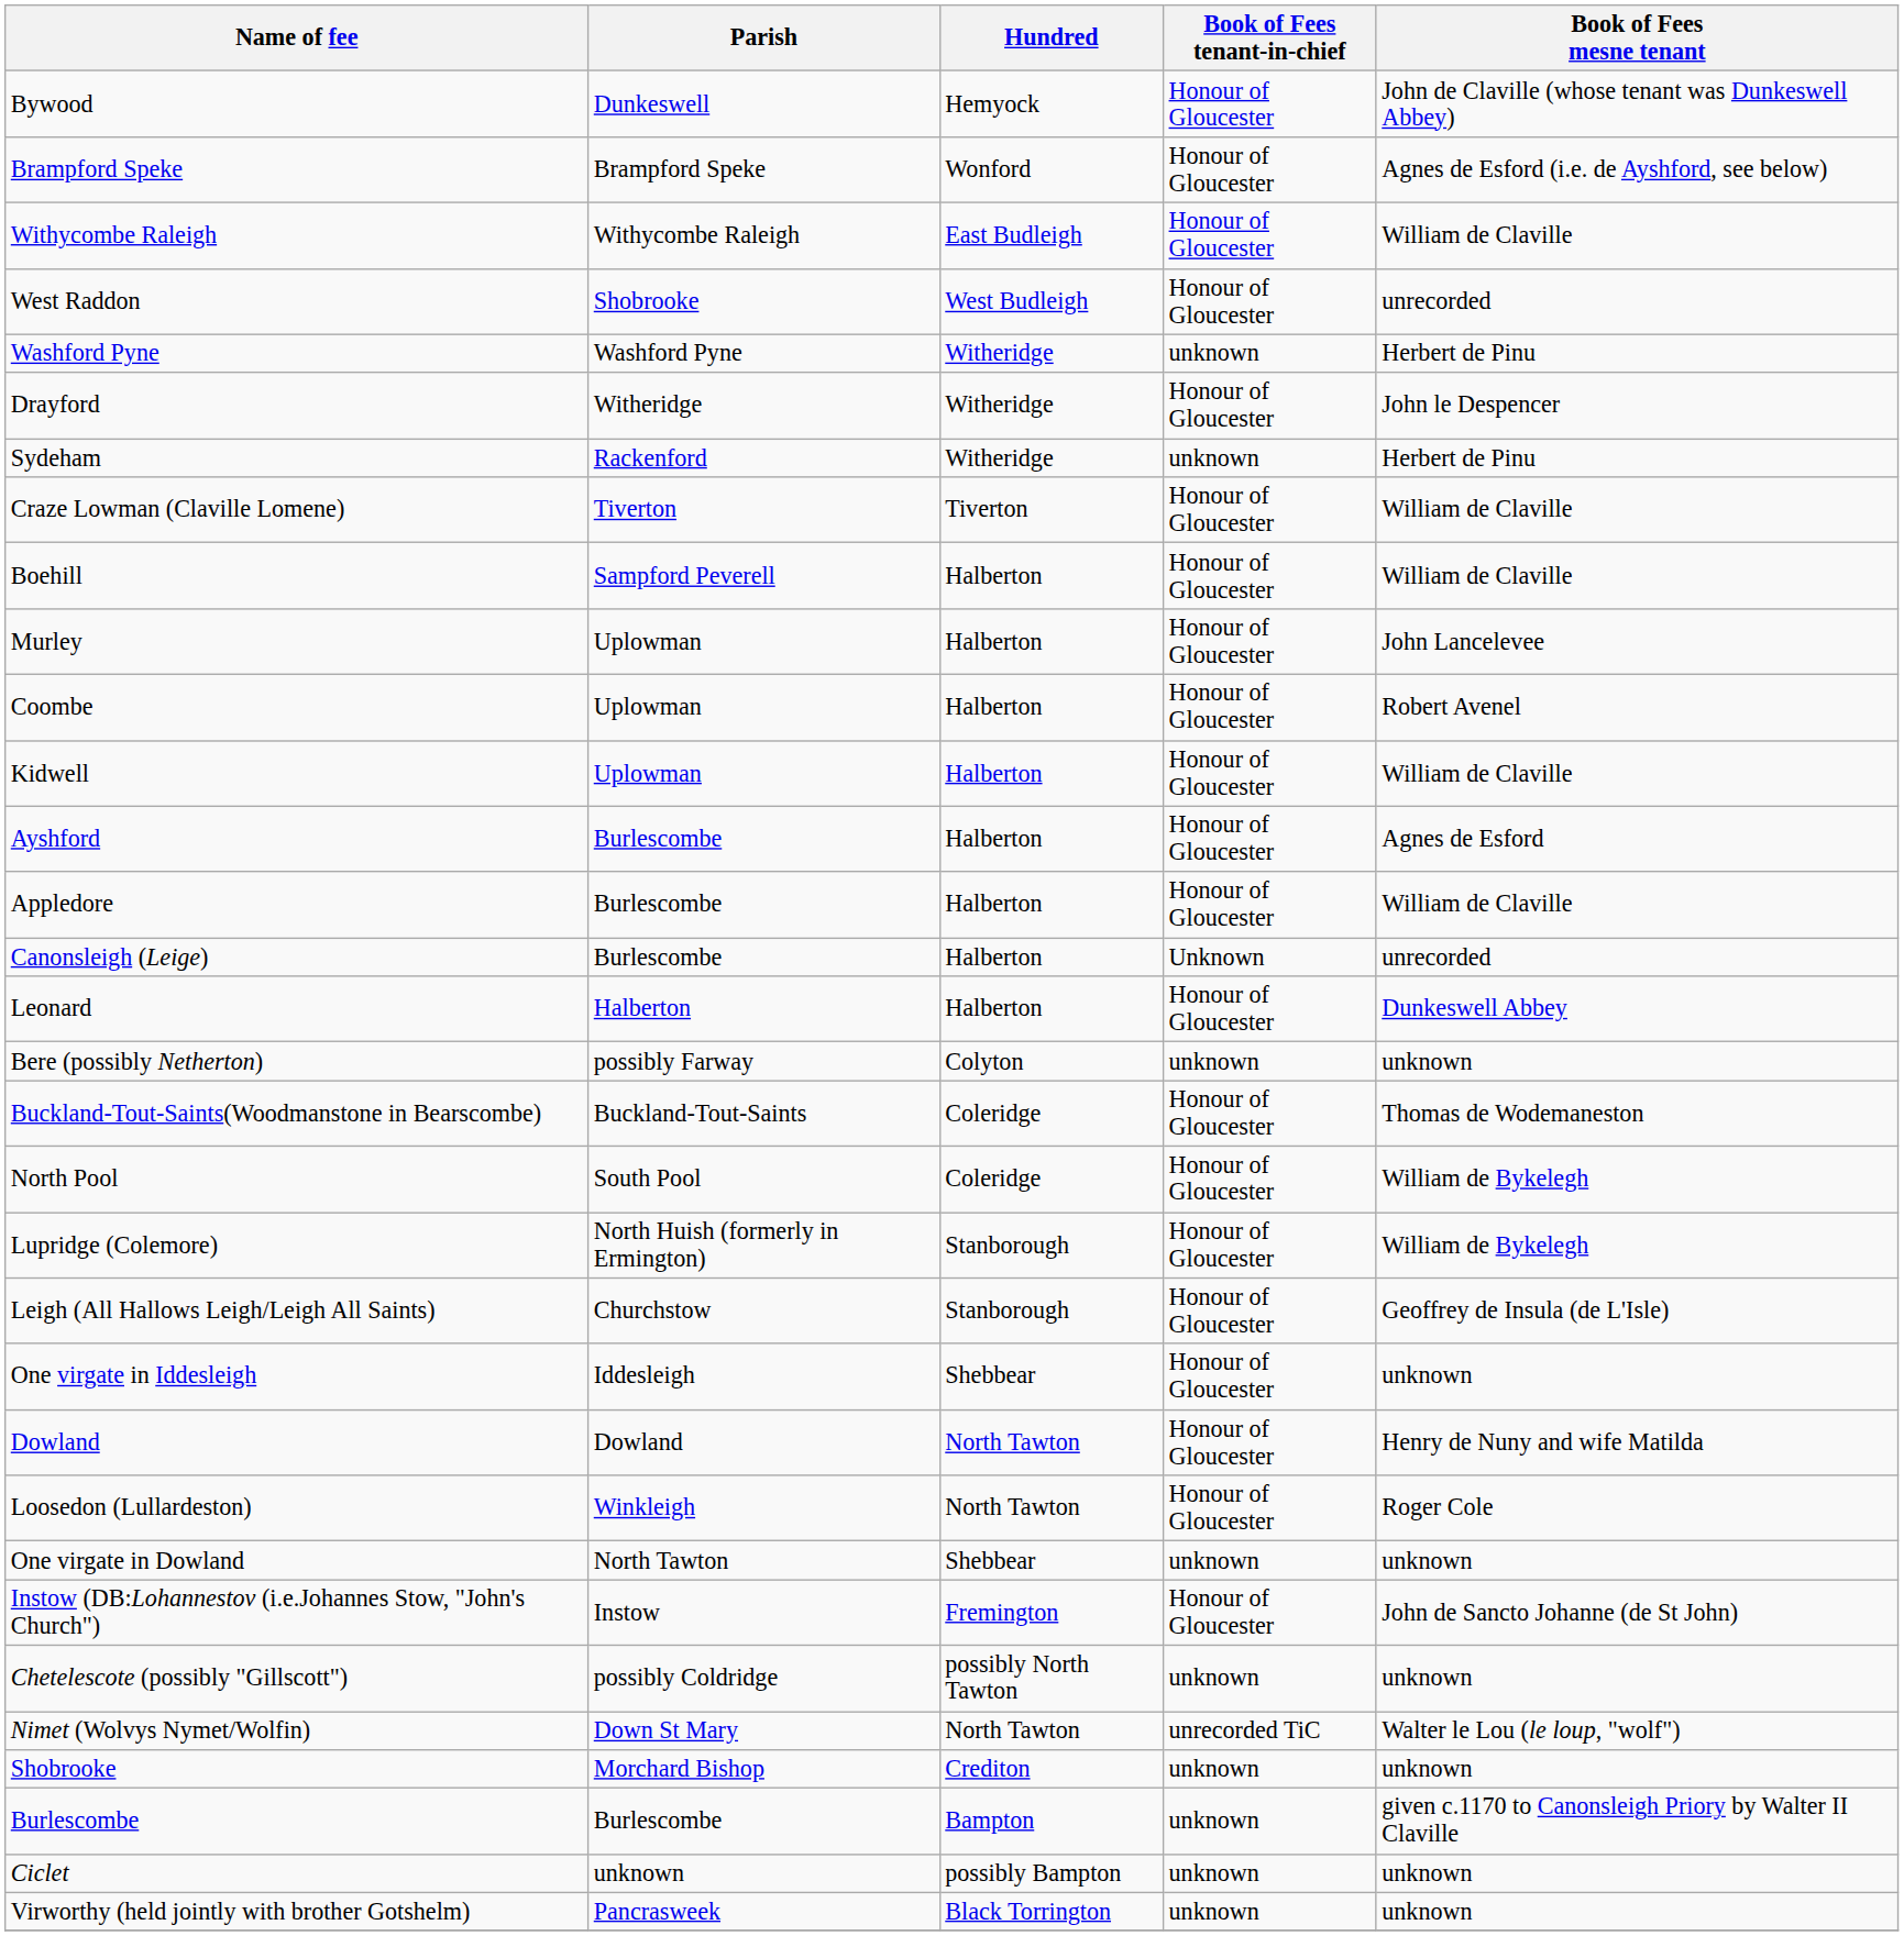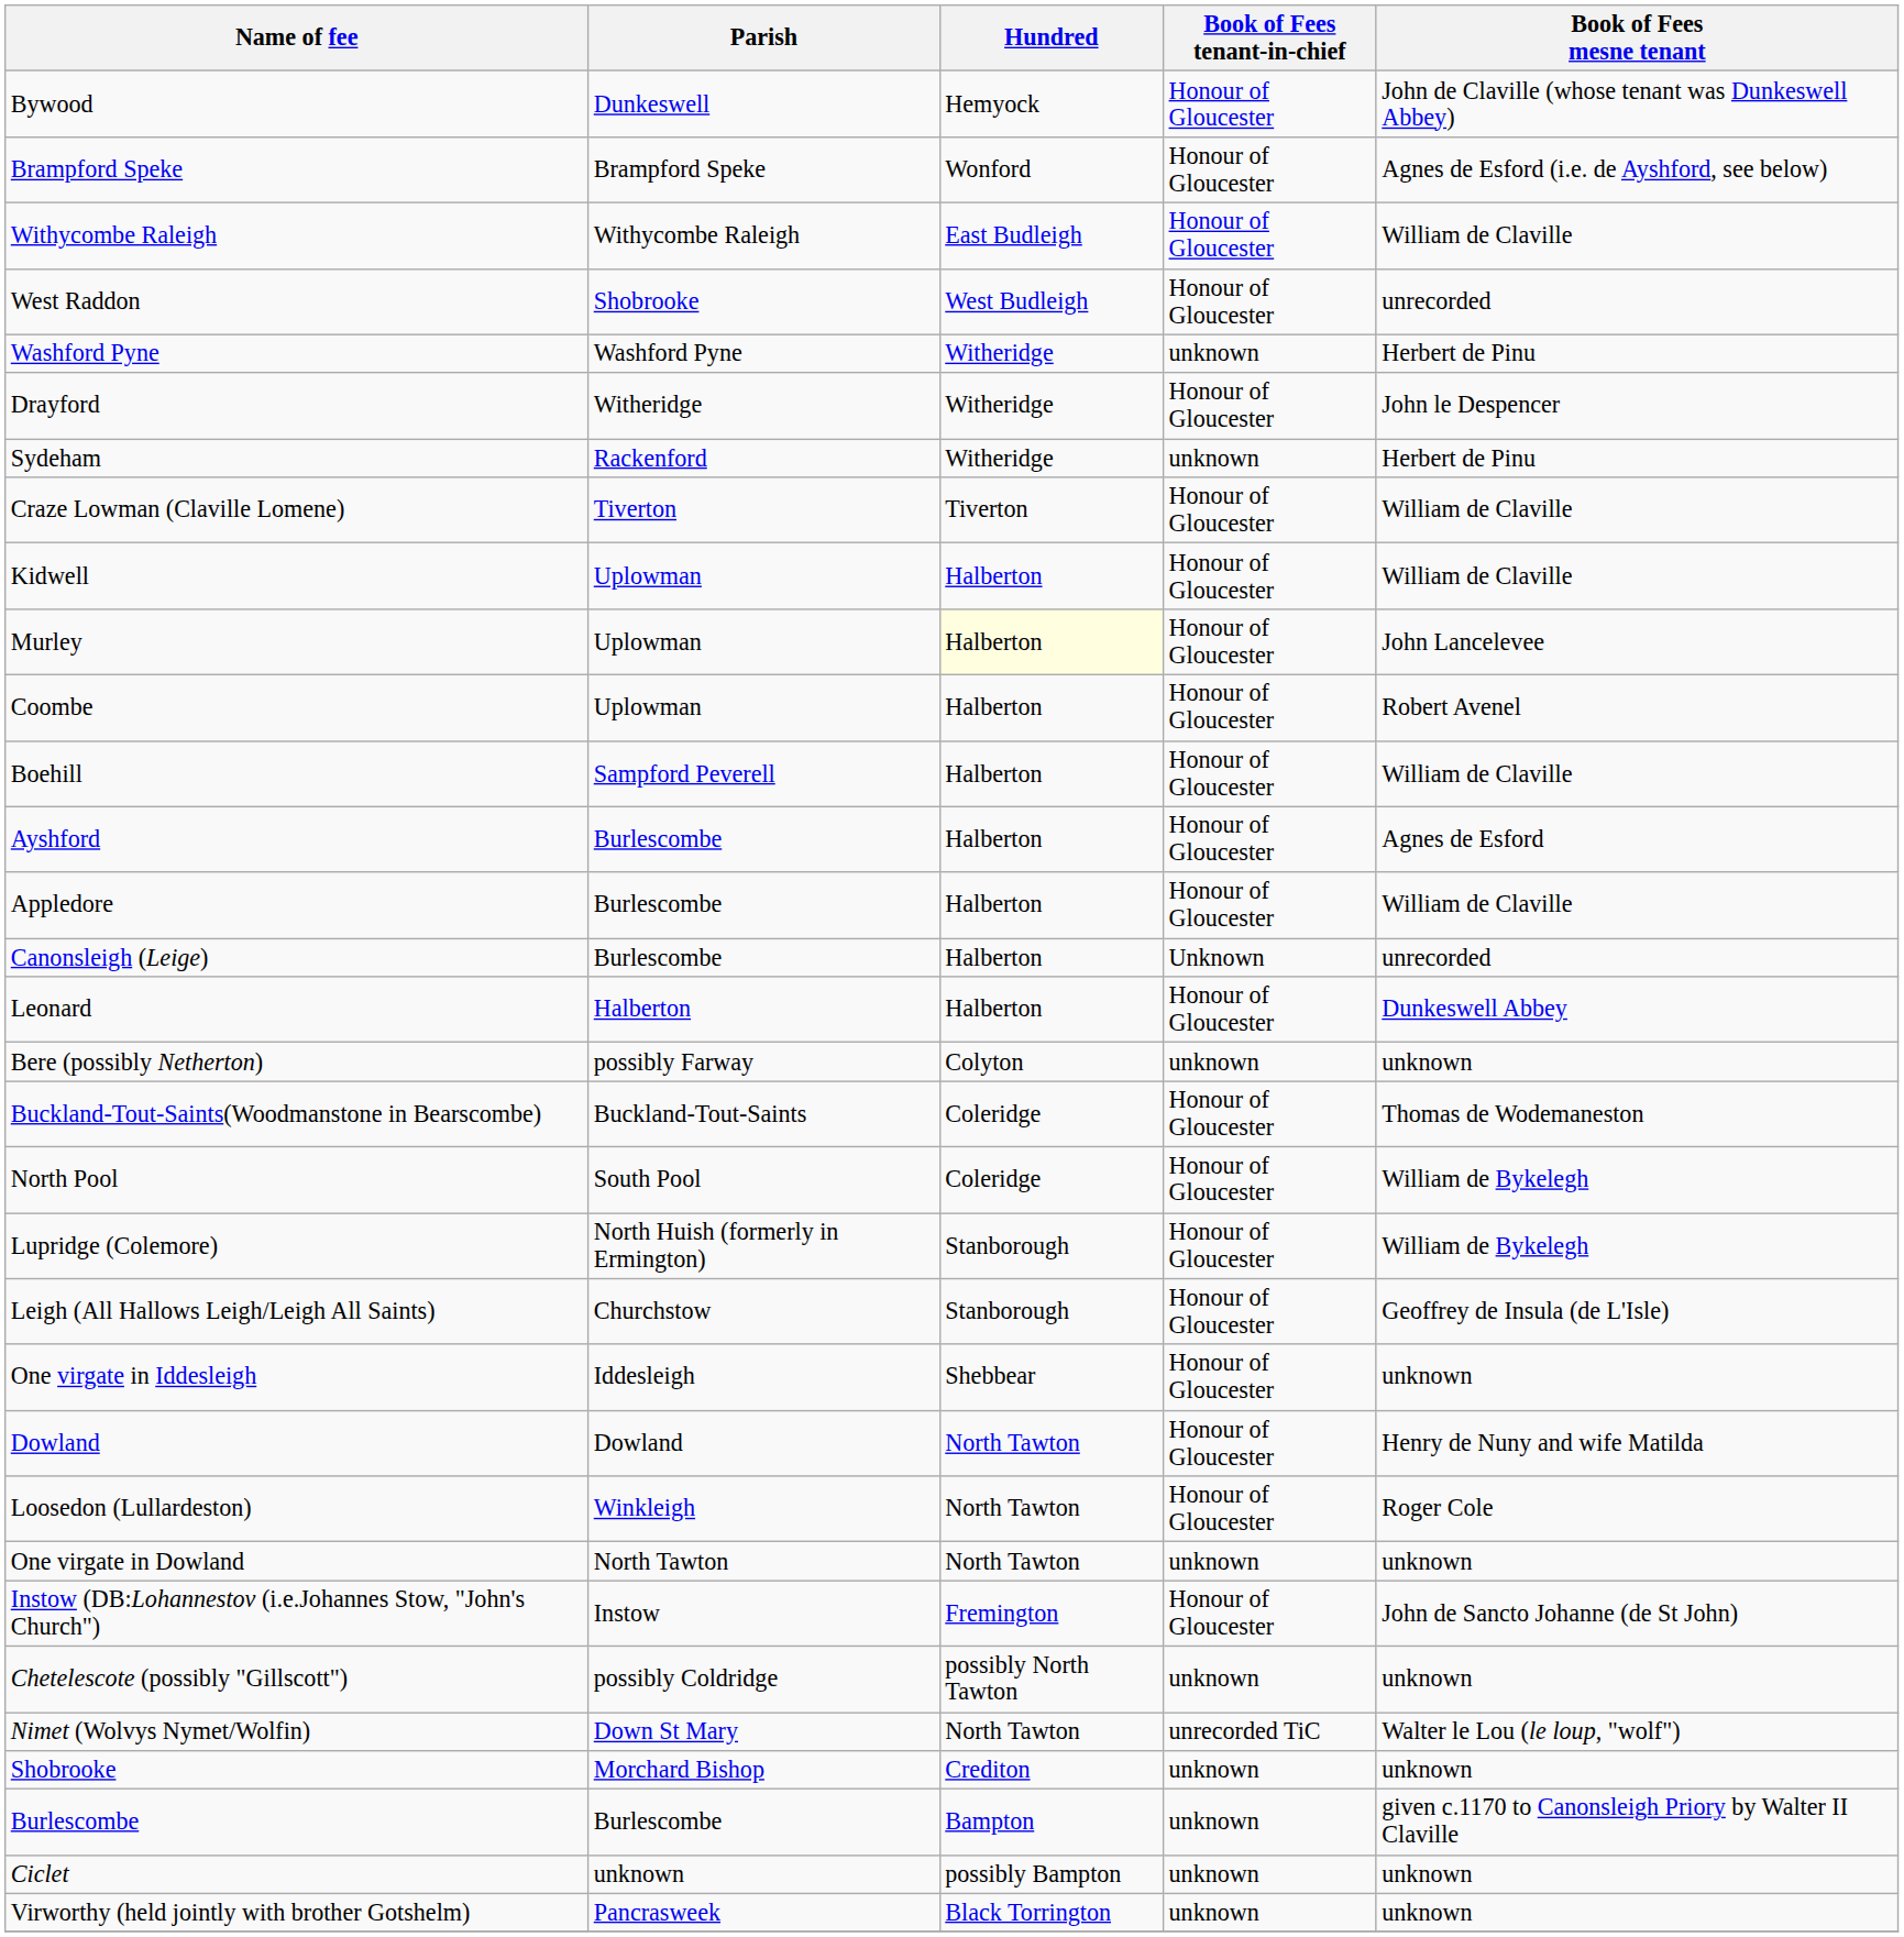rows swapped: Kidwell <-> Boehill
Murley | Hundred: no background -> lightyellow background
One virgate in Dowland | Hundred: Shebbear -> North Tawton
